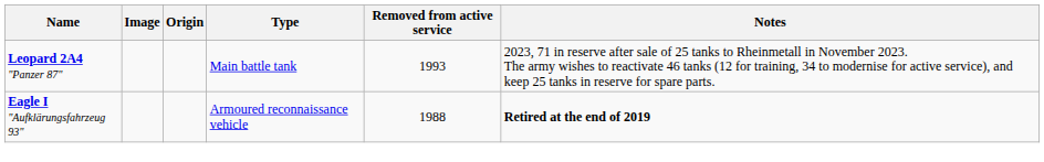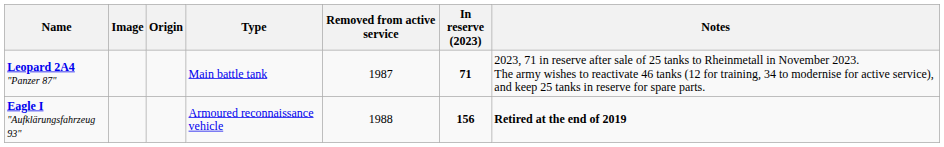+ column: In reserve (2023) | 71 | 156
Leopard 2A4 "Panzer 87" | Removed from active service: 1993 -> 1987
